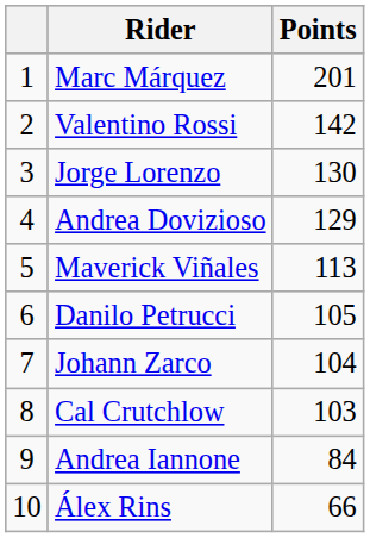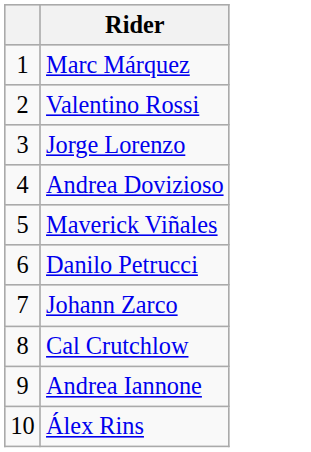- column: Points | 201 | 142 | 130 | 129 | 113 | 105 | 104 | 103 | 84 | 66
